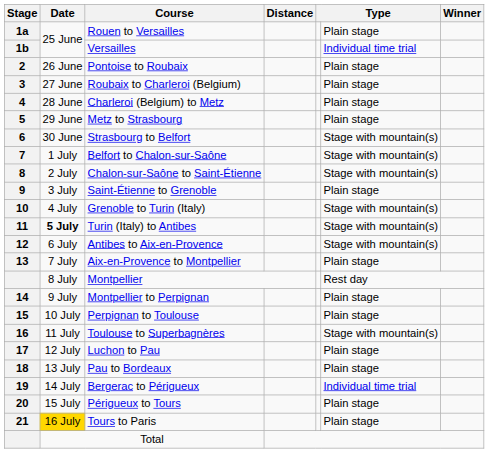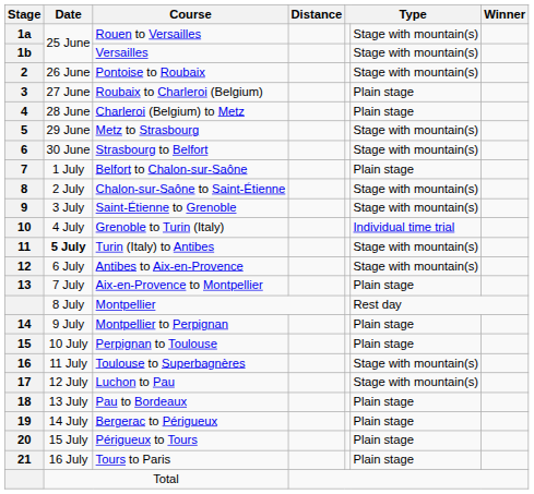Rouen to Versailles | column 6: Plain stage -> Stage with mountain(s)
Versailles | column 6: Individual time trial -> Stage with mountain(s)
Pontoise to Roubaix | column 6: Plain stage -> Stage with mountain(s)
Metz to Strasbourg | column 6: Plain stage -> Stage with mountain(s)
Belfort to Chalon-sur-Saône | column 6: Stage with mountain(s) -> Plain stage
Saint-Étienne to Grenoble | column 6: Plain stage -> Stage with mountain(s)
Grenoble to Turin (Italy) | column 6: Stage with mountain(s) -> Individual time trial
Luchon to Pau | column 6: Plain stage -> Stage with mountain(s)
Bergerac to Périgueux | column 6: Individual time trial -> Plain stage
Tours to Paris | Date: gold background -> no background
